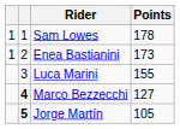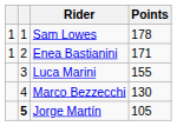Enea Bastianini | Points: 173 -> 171
Marco Bezzecchi | column 2: bold -> normal
Marco Bezzecchi | Points: 127 -> 130
